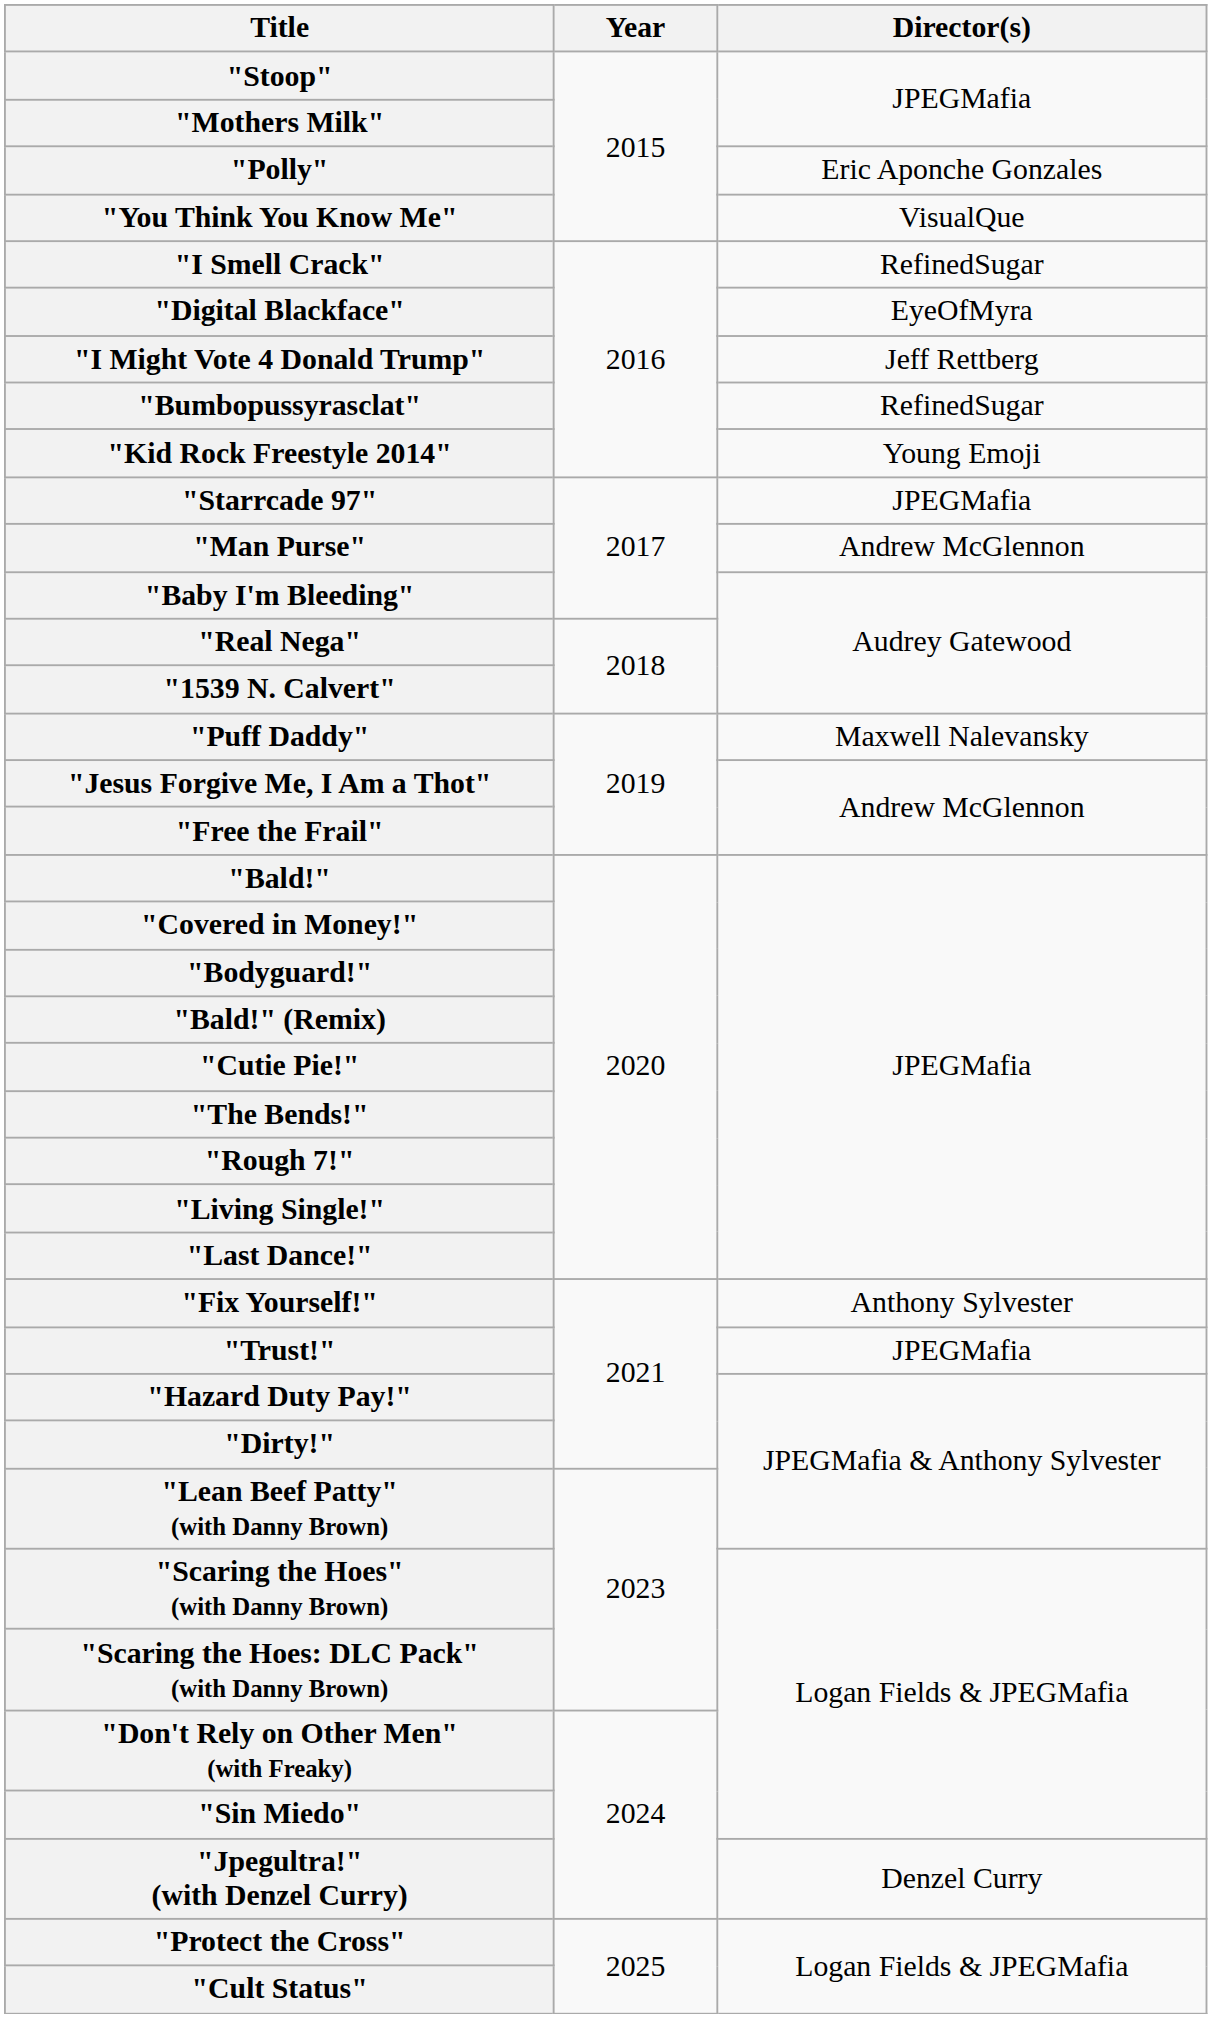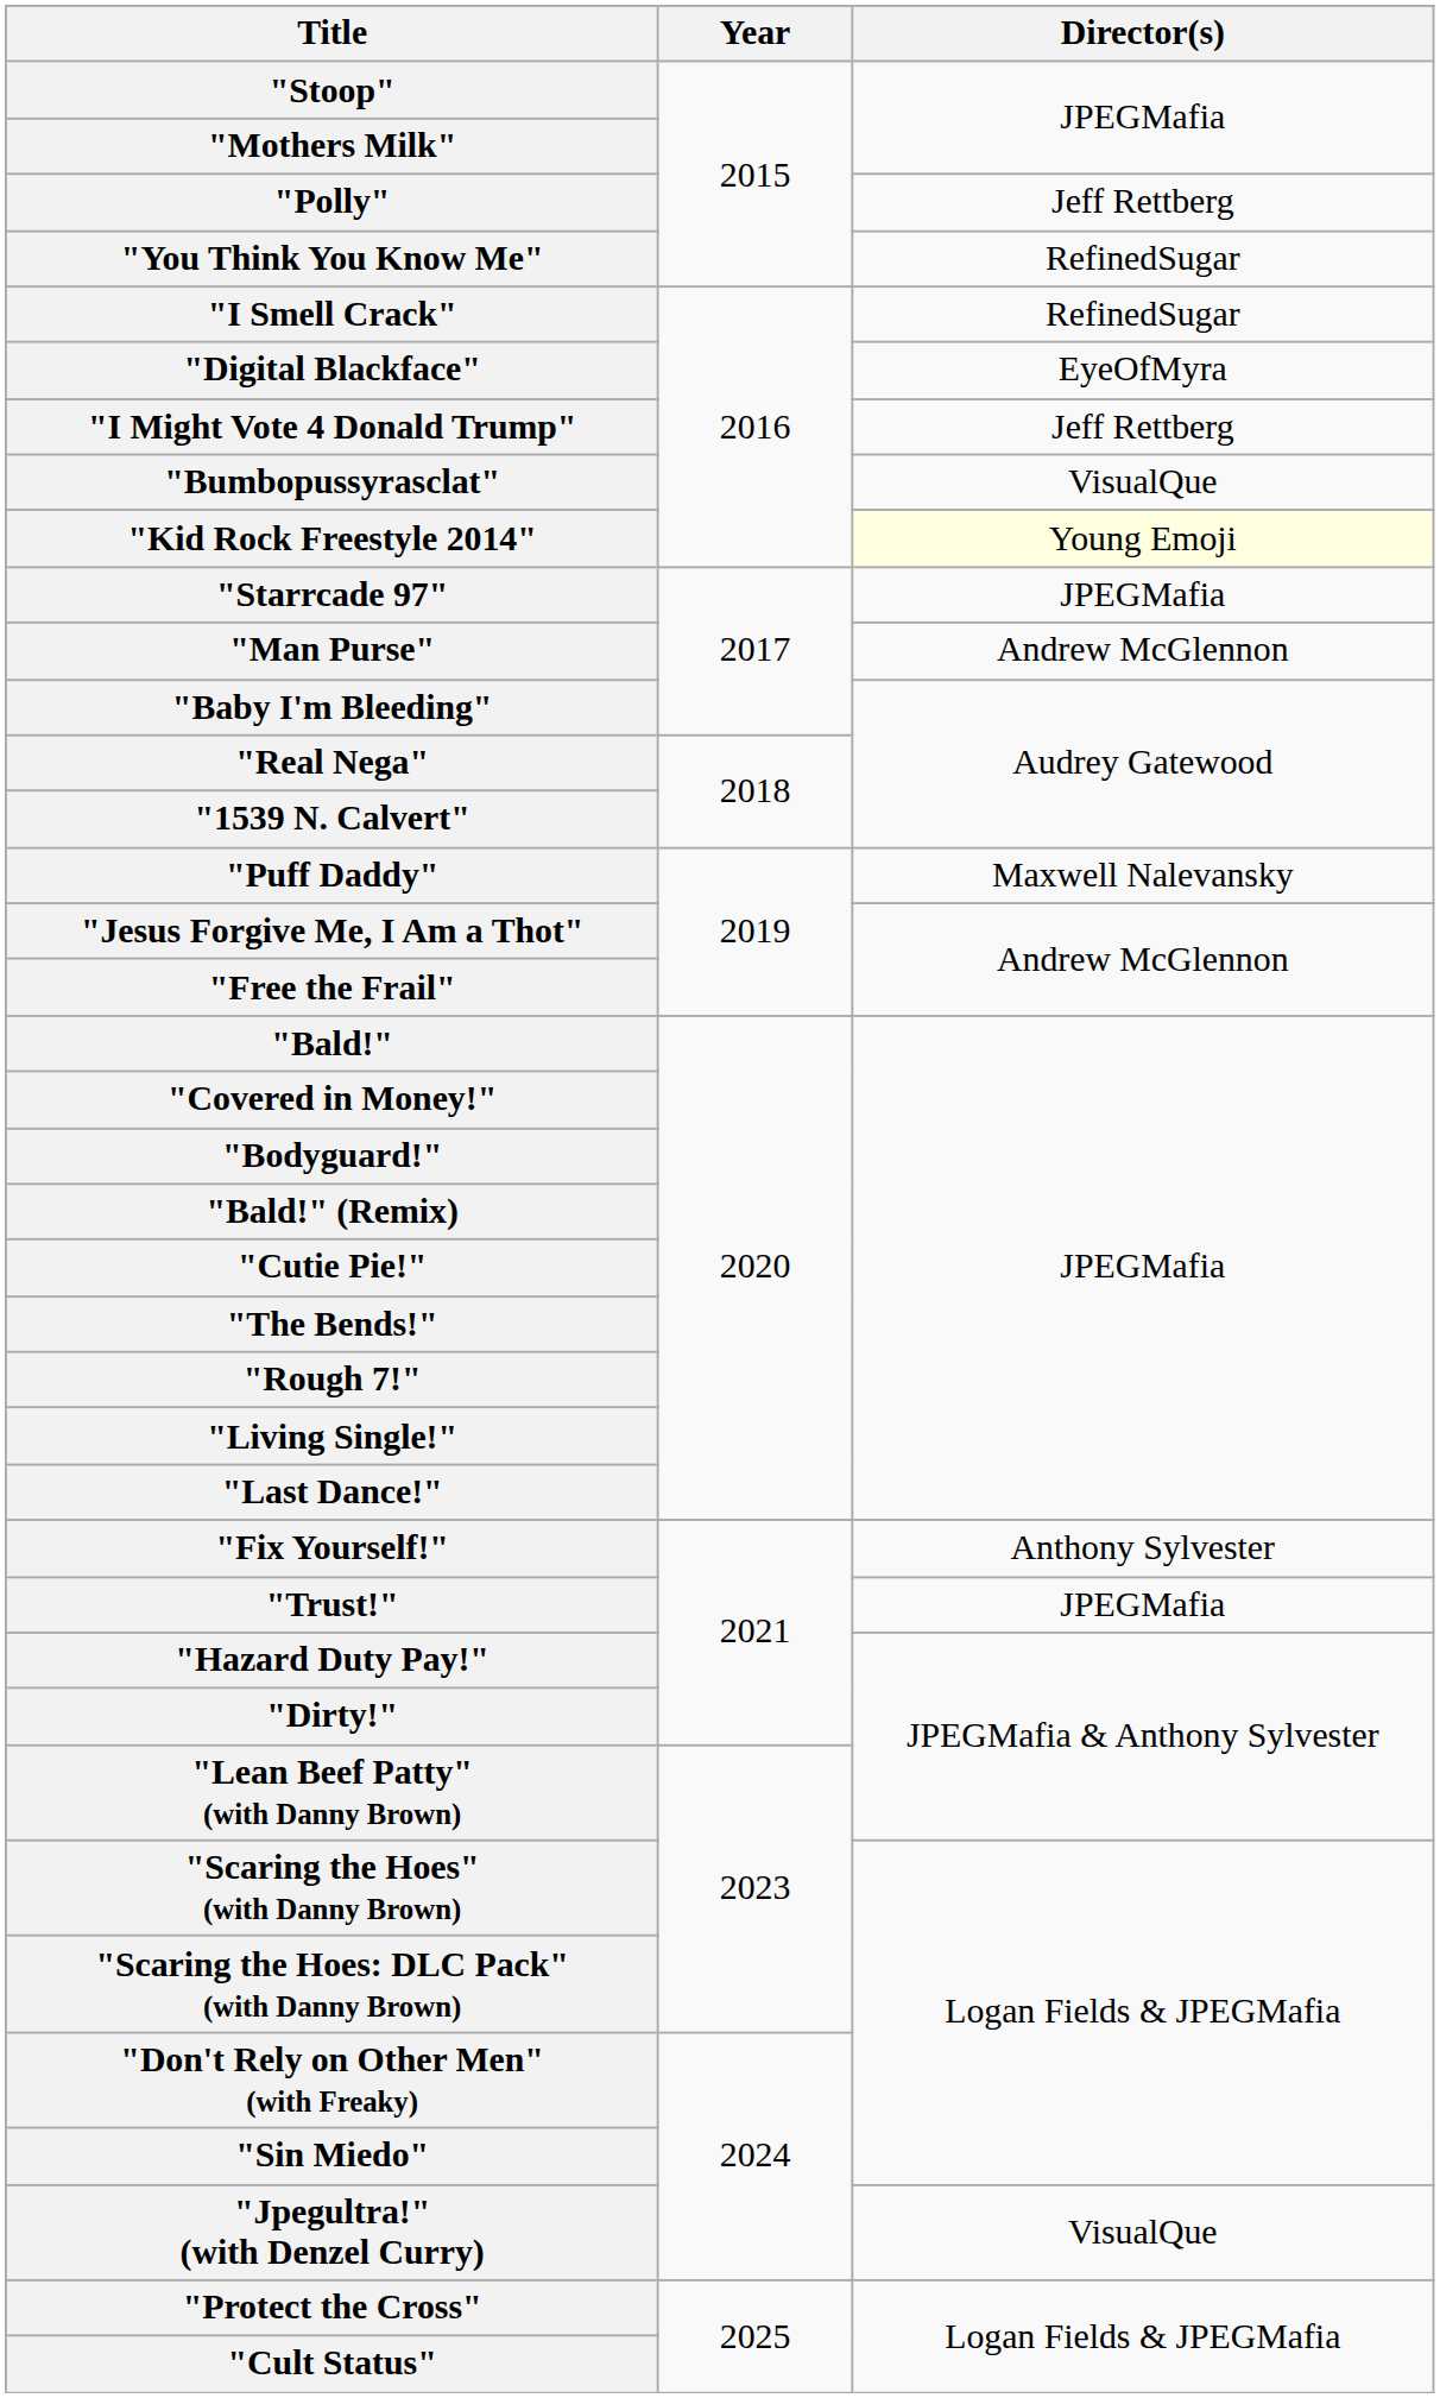"Polly" | Director(s): Eric Aponche Gonzales -> Jeff Rettberg
"You Think You Know Me" | Director(s): VisualQue -> RefinedSugar
"Bumbopussyrasclat" | Director(s): RefinedSugar -> VisualQue
"Kid Rock Freestyle 2014" | Director(s): no background -> lightyellow background
"Jpegultra!" (with Denzel Curry) | Director(s): Denzel Curry -> VisualQue
